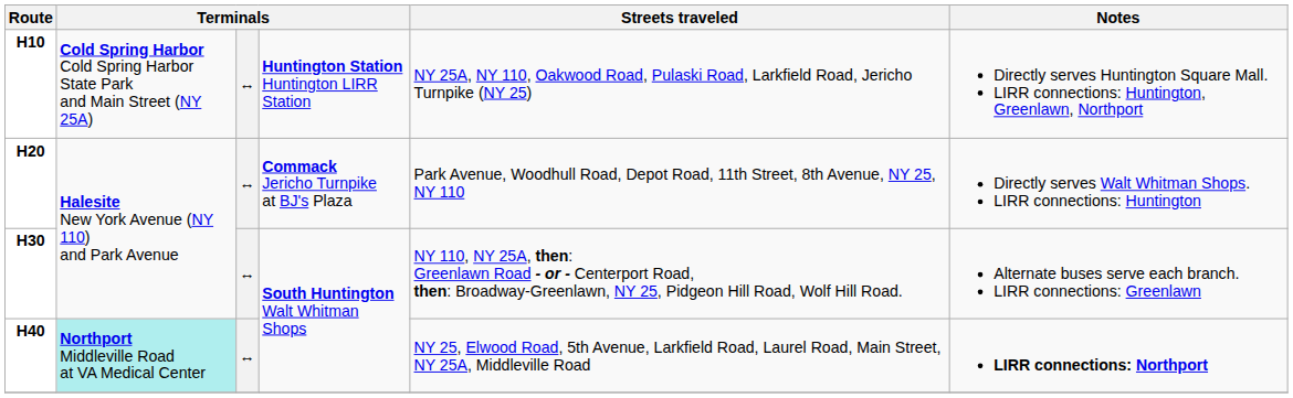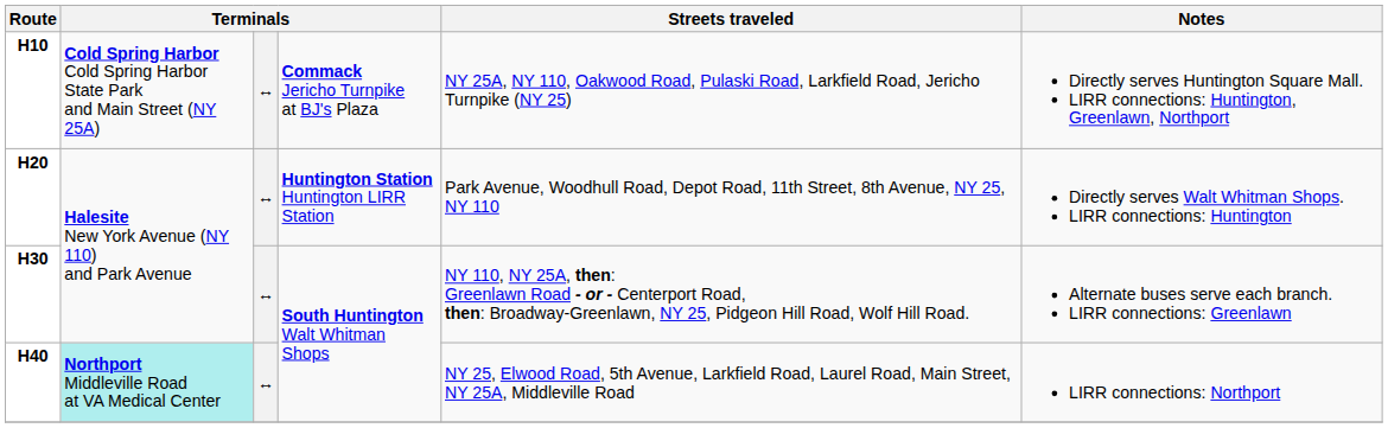H10 | column 4: Huntington Station Huntington LIRR Station -> Commack Jericho Turnpike at BJ's Plaza
H20 | column 4: Commack Jericho Turnpike at BJ's Plaza -> Huntington Station Huntington LIRR Station
H40 | Notes: bold -> normal
